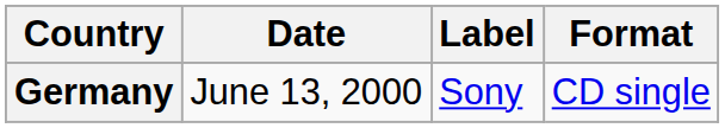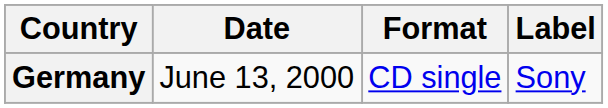columns swapped: Format <-> Label
